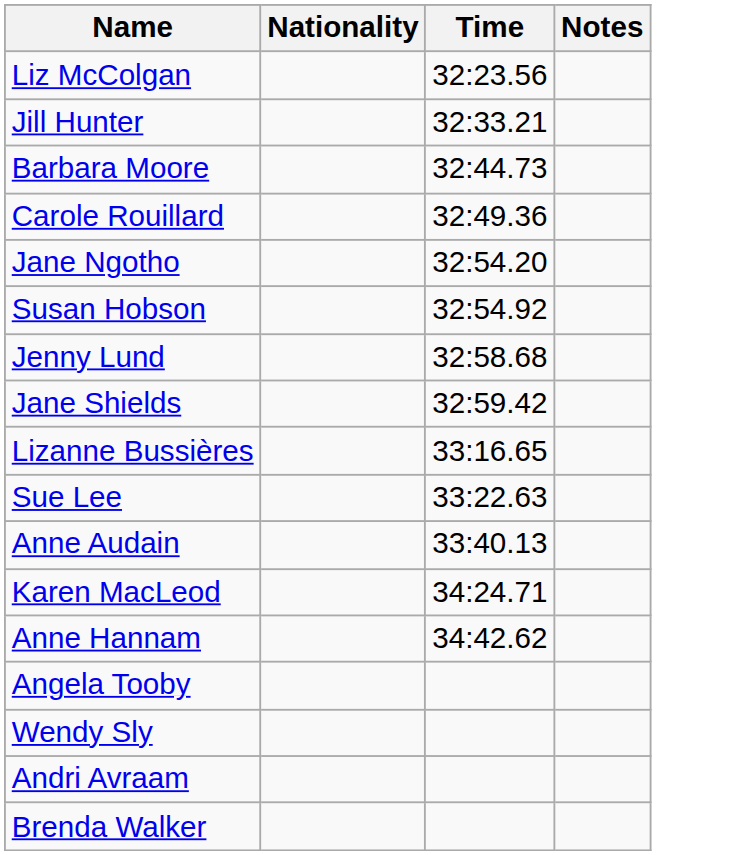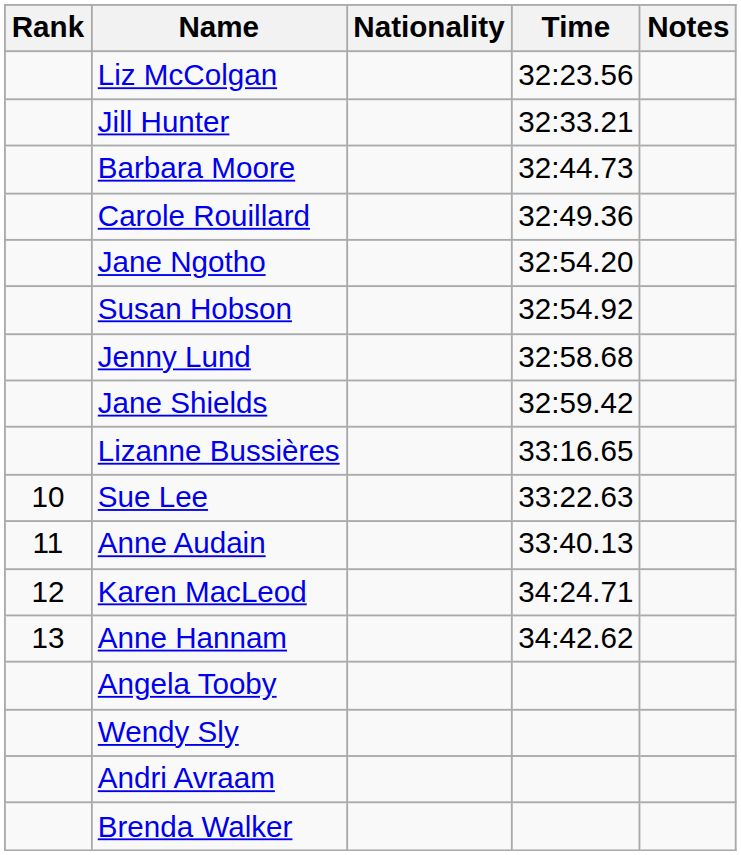+ column: Rank | 10 | 11 | 12 | 13
